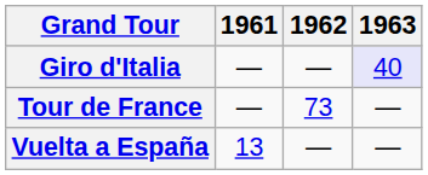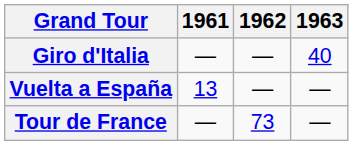Giro d'Italia | 1963: lavender background -> no background
rows swapped: Tour de France <-> Vuelta a España
